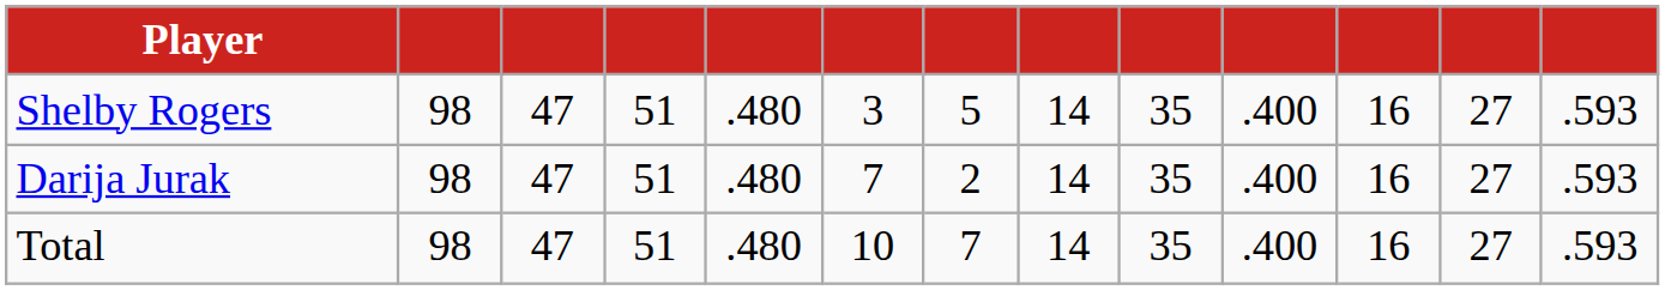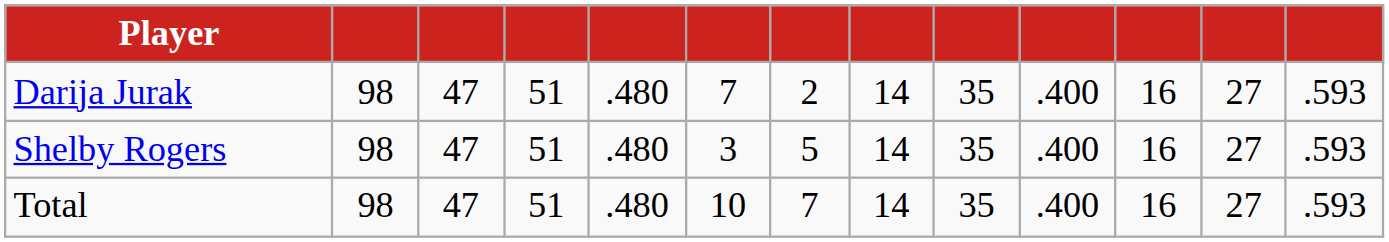rows swapped: Darija Jurak <-> Shelby Rogers
